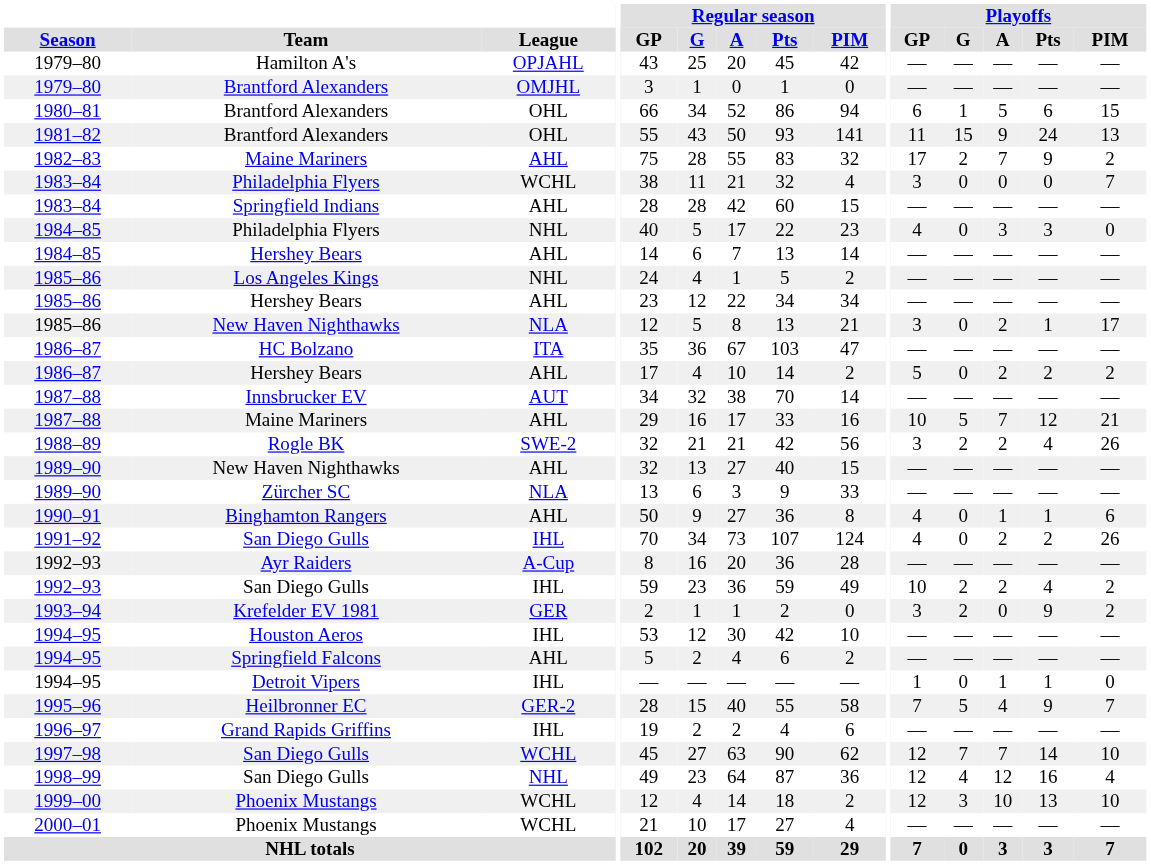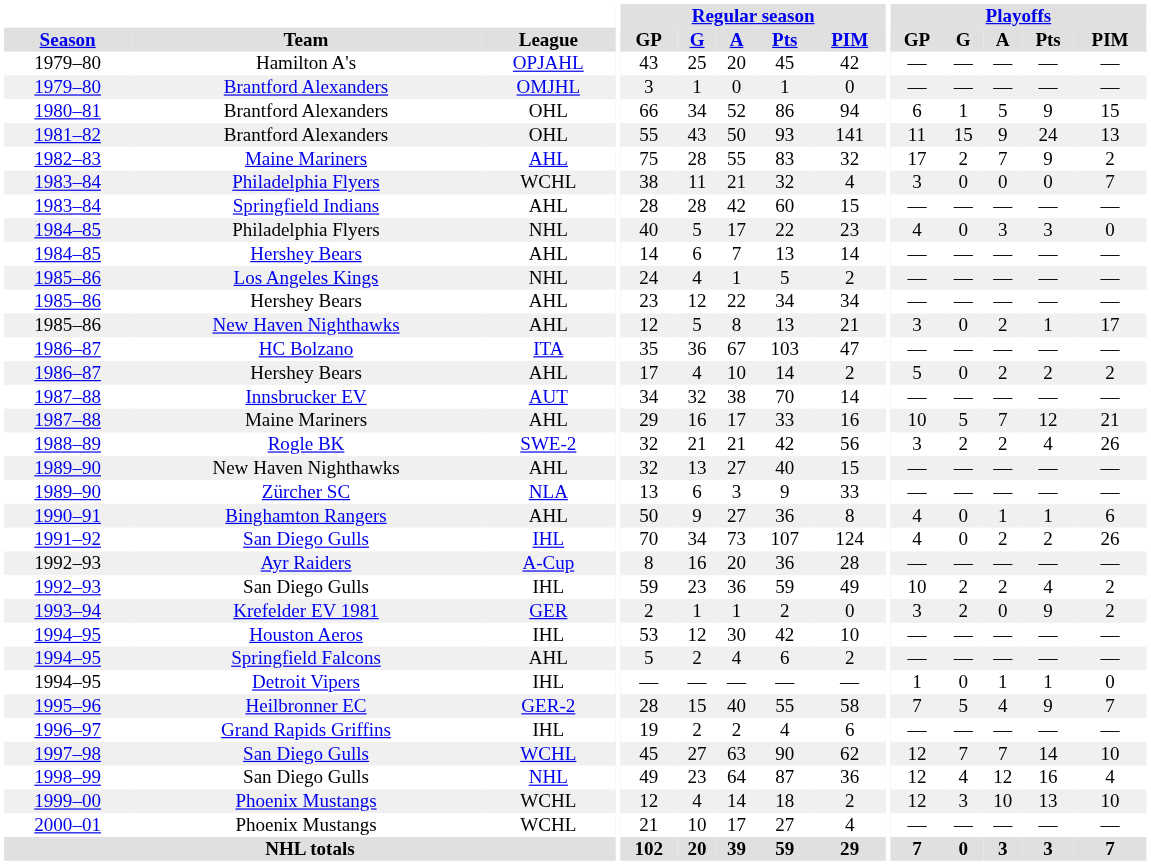1980–81 | Playoffs / Pts: 6 -> 9
1985–86 / New Haven Nighthawks | League: NLA -> AHL
